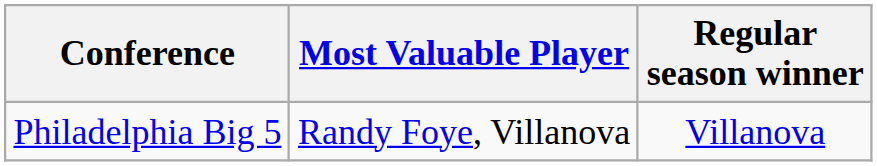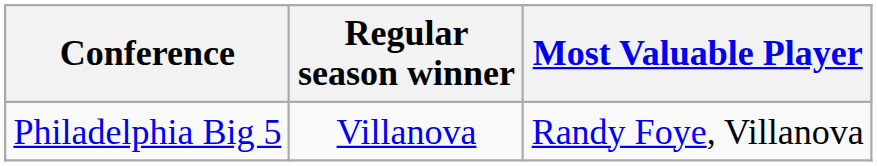columns swapped: Regular season winner <-> Most Valuable Player
